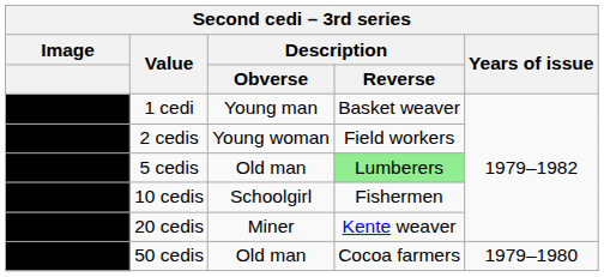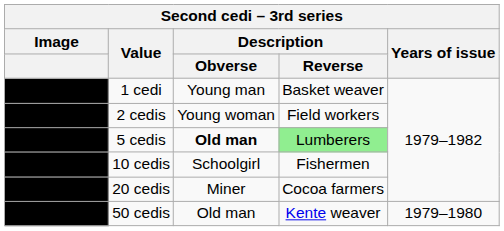5 cedis | Description / Obverse: normal -> bold
20 cedis | Description / Reverse: Kente weaver -> Cocoa farmers
50 cedis | Description / Reverse: Cocoa farmers -> Kente weaver
